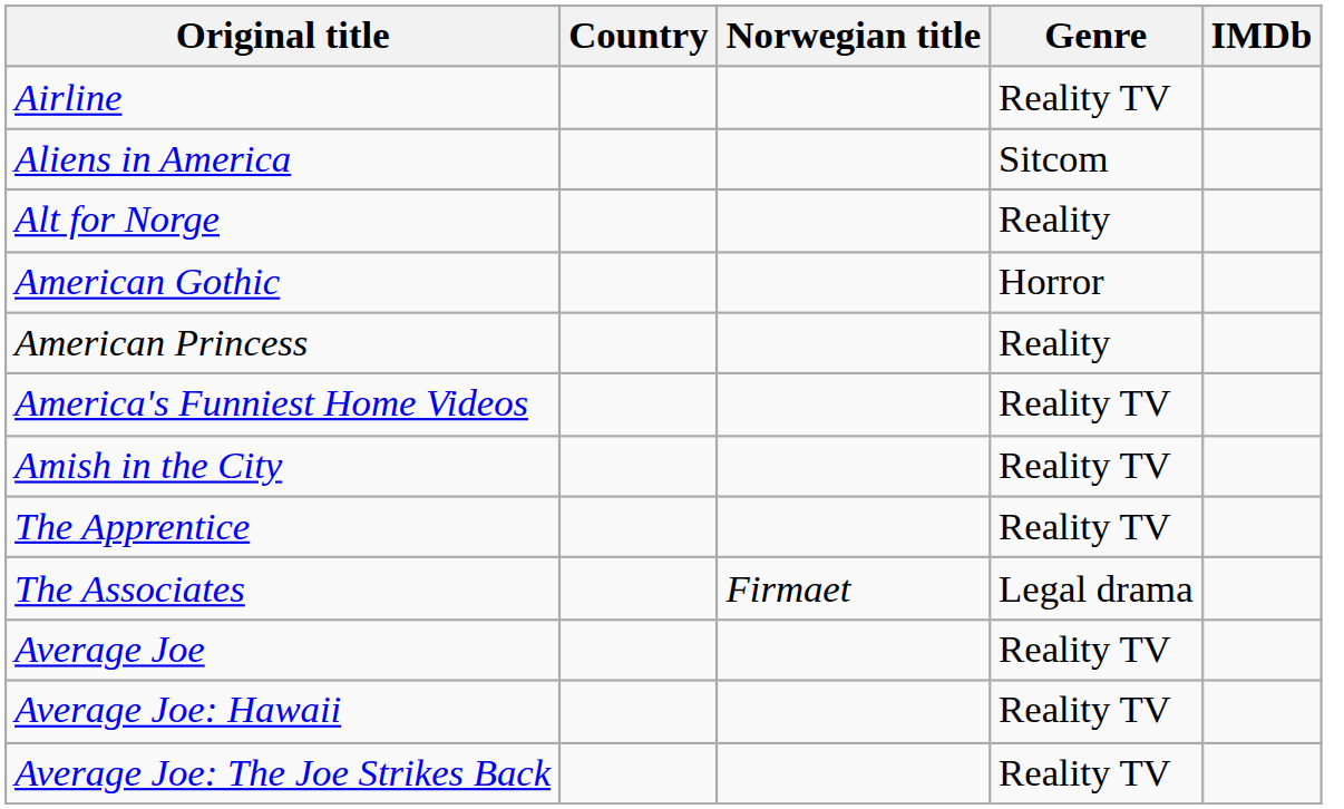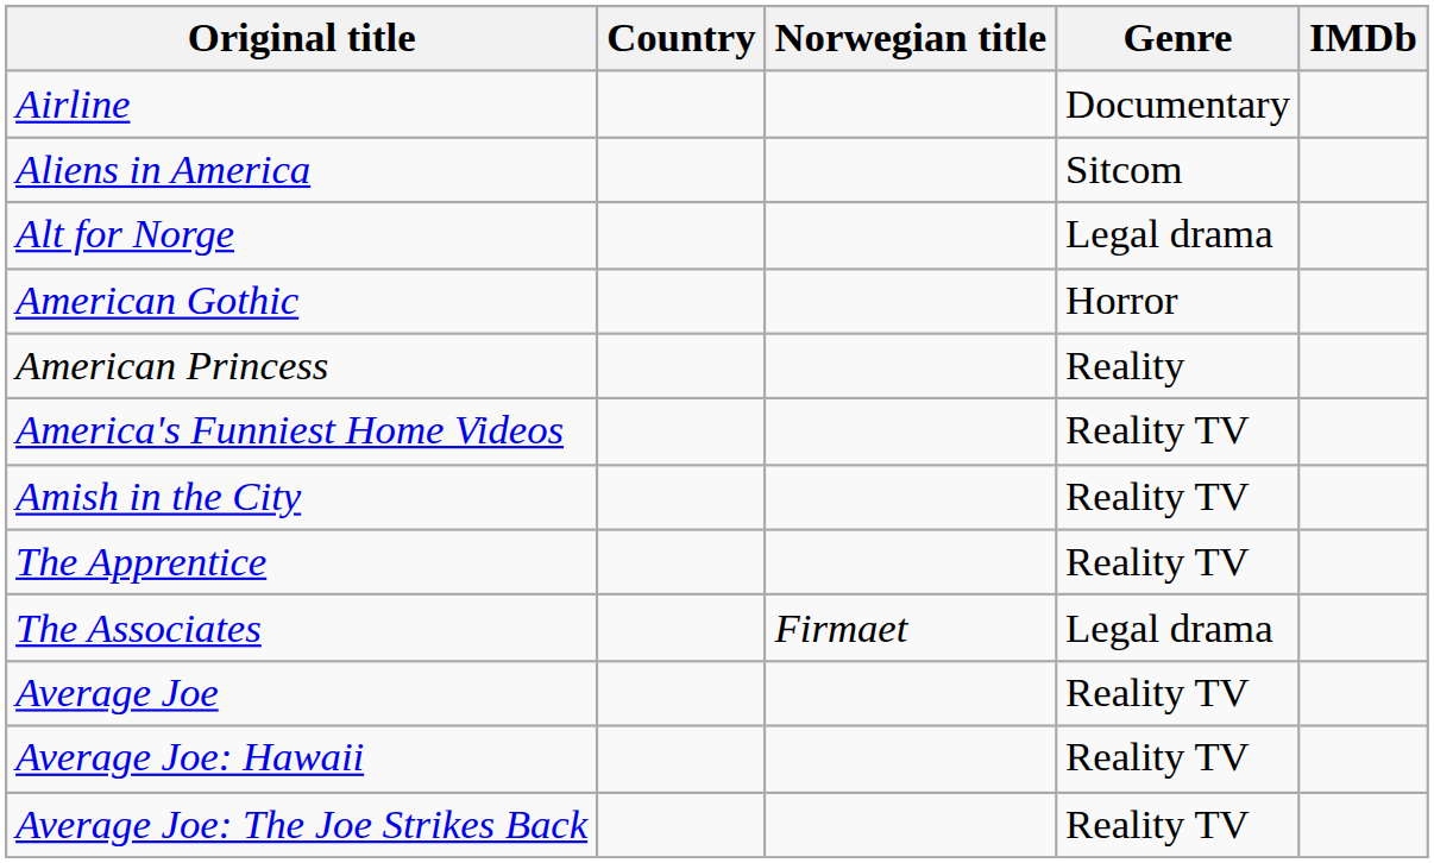Airline | Genre: Reality TV -> Documentary
Alt for Norge | Genre: Reality -> Legal drama
